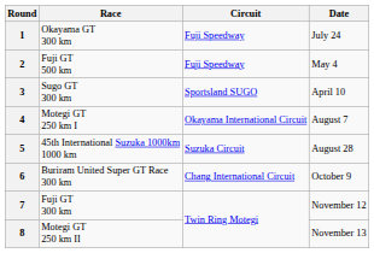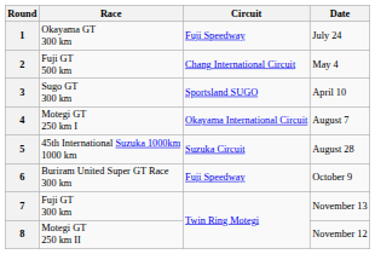2 | Circuit: Fuji Speedway -> Chang International Circuit
6 | Circuit: Chang International Circuit -> Fuji Speedway
7 | Date: November 12 -> November 13
8 | Date: November 13 -> November 12
